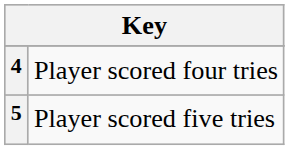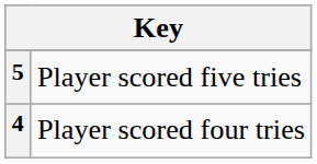rows swapped: 4 <-> 5
